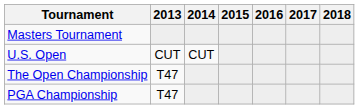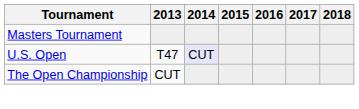U.S. Open | 2013: CUT -> T47
U.S. Open | 2014: no background -> lavender background
The Open Championship | 2013: T47 -> CUT
- row: PGA Championship | T47
